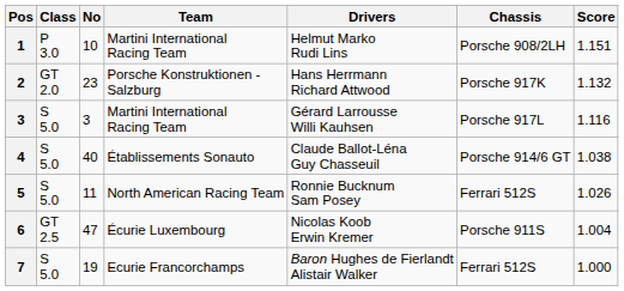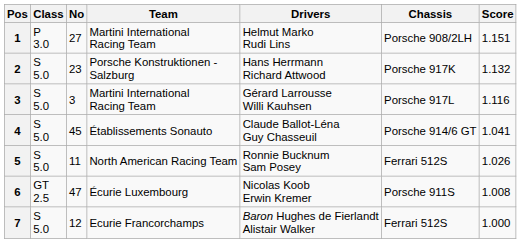1 | No: 10 -> 27
2 | Class: GT 2.0 -> S 5.0
4 | No: 40 -> 45
4 | Score: 1.038 -> 1.041
6 | Score: 1.004 -> 1.008
7 | No: 19 -> 12
